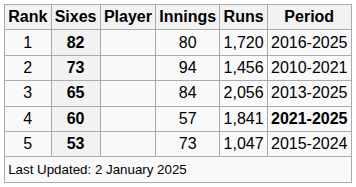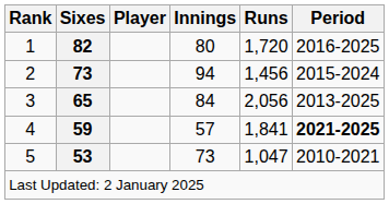2 | Period: 2010-2021 -> 2015-2024
4 | Sixes: 60 -> 59
5 | Period: 2015-2024 -> 2010-2021
